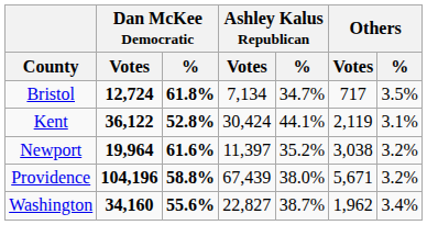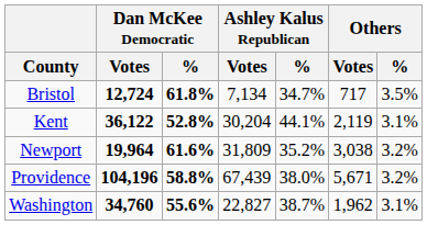Kent | Ashley Kalus Republican / Votes: 30,424 -> 30,204
Newport | Ashley Kalus Republican / Votes: 11,397 -> 31,809
Washington | Dan McKee Democratic / Votes: 34,160 -> 34,760
Washington | Others / %: 3.4% -> 3.1%
